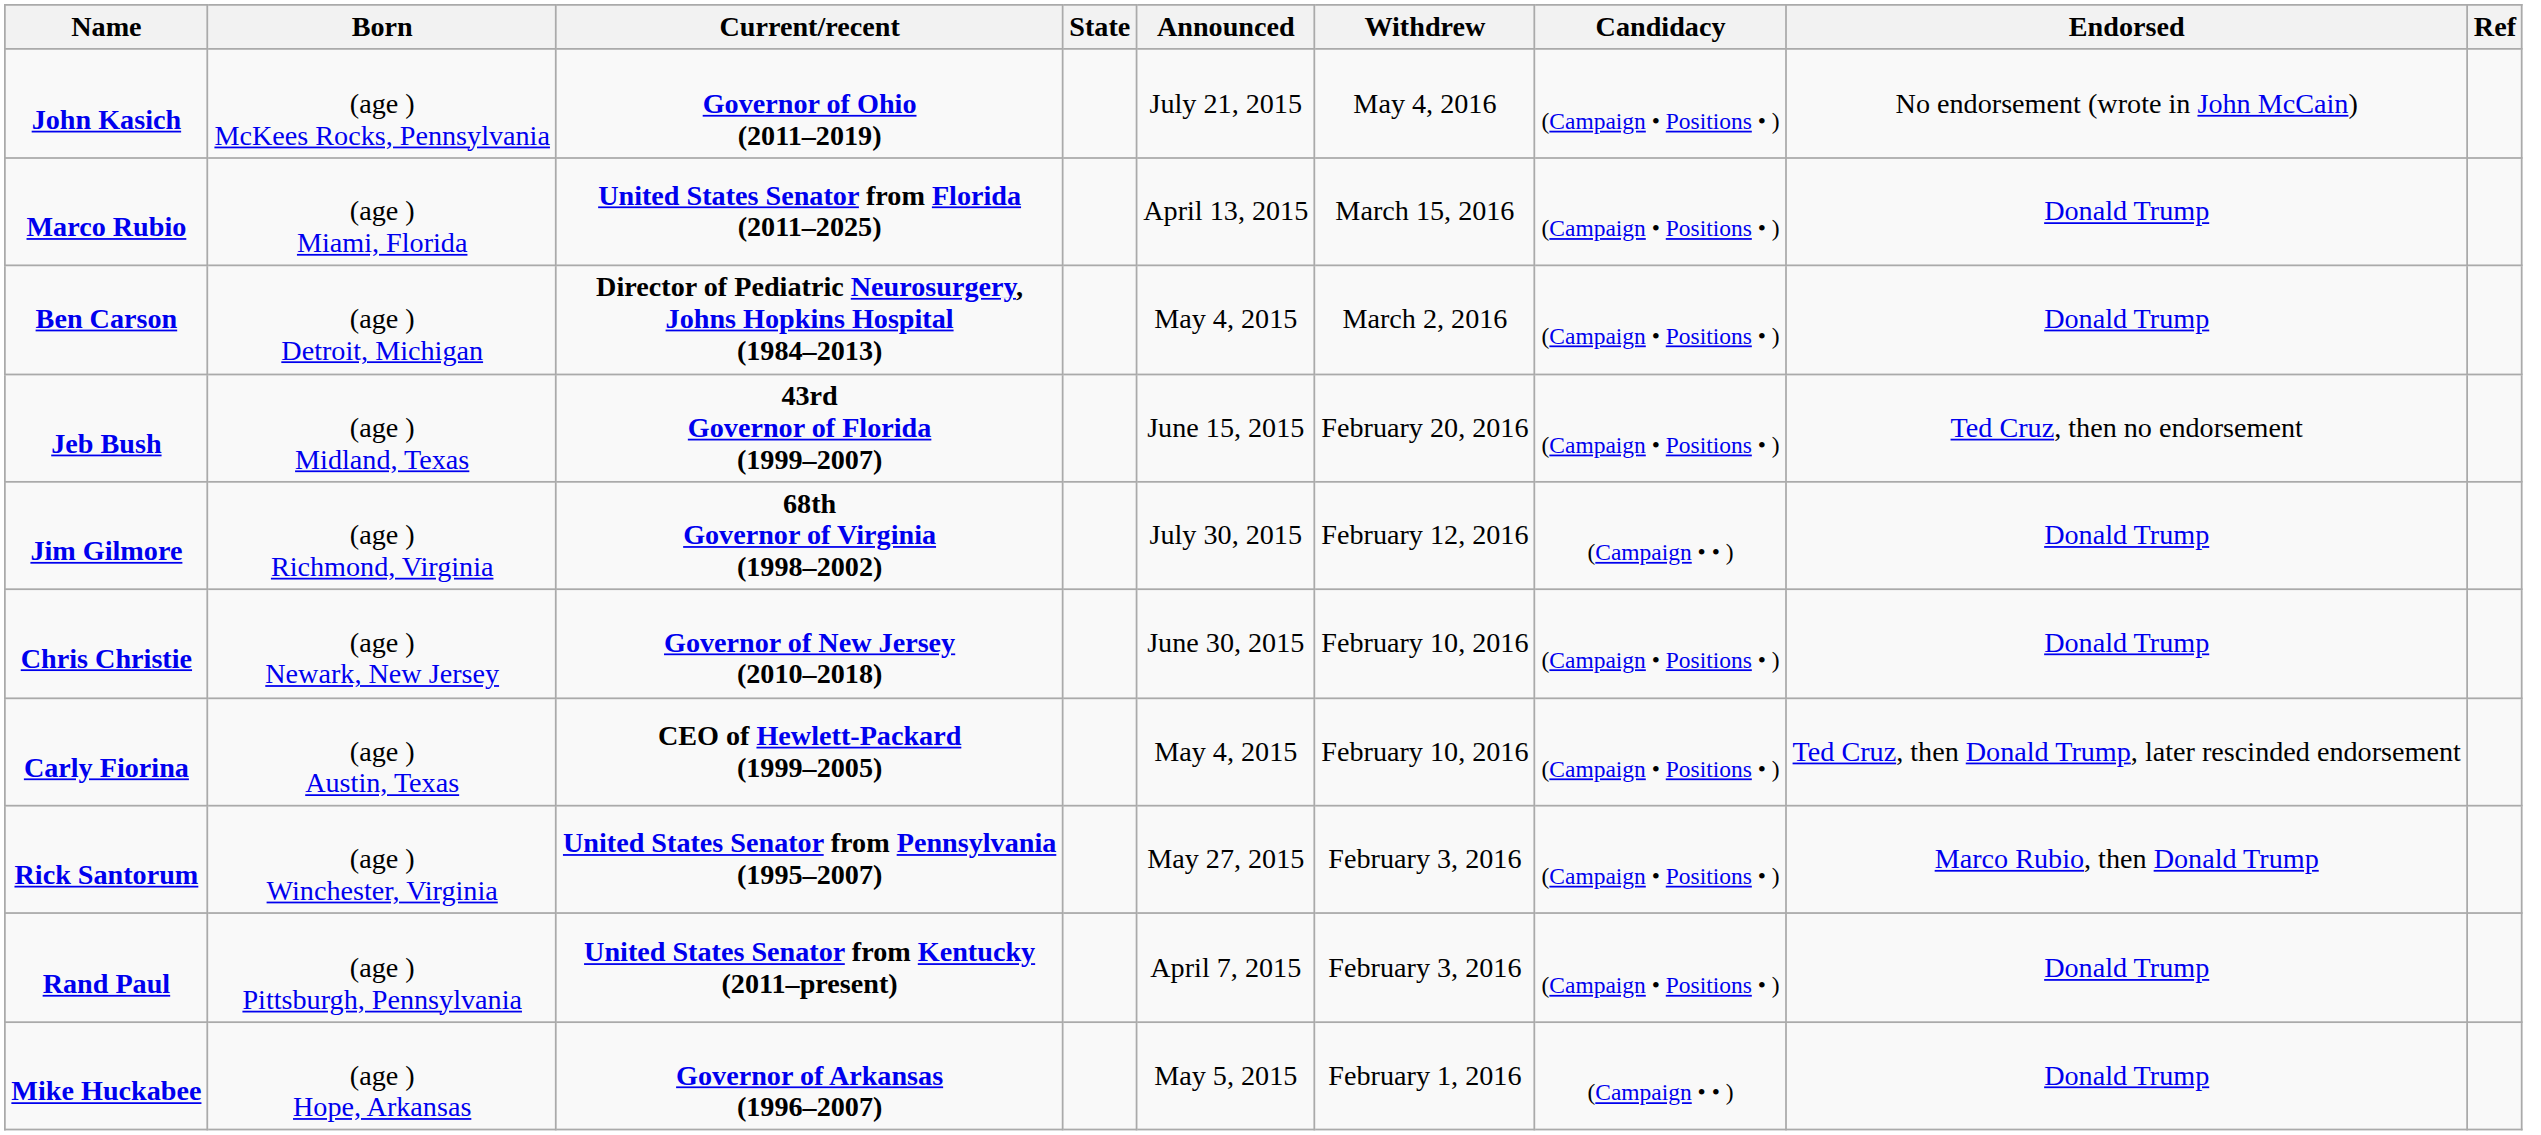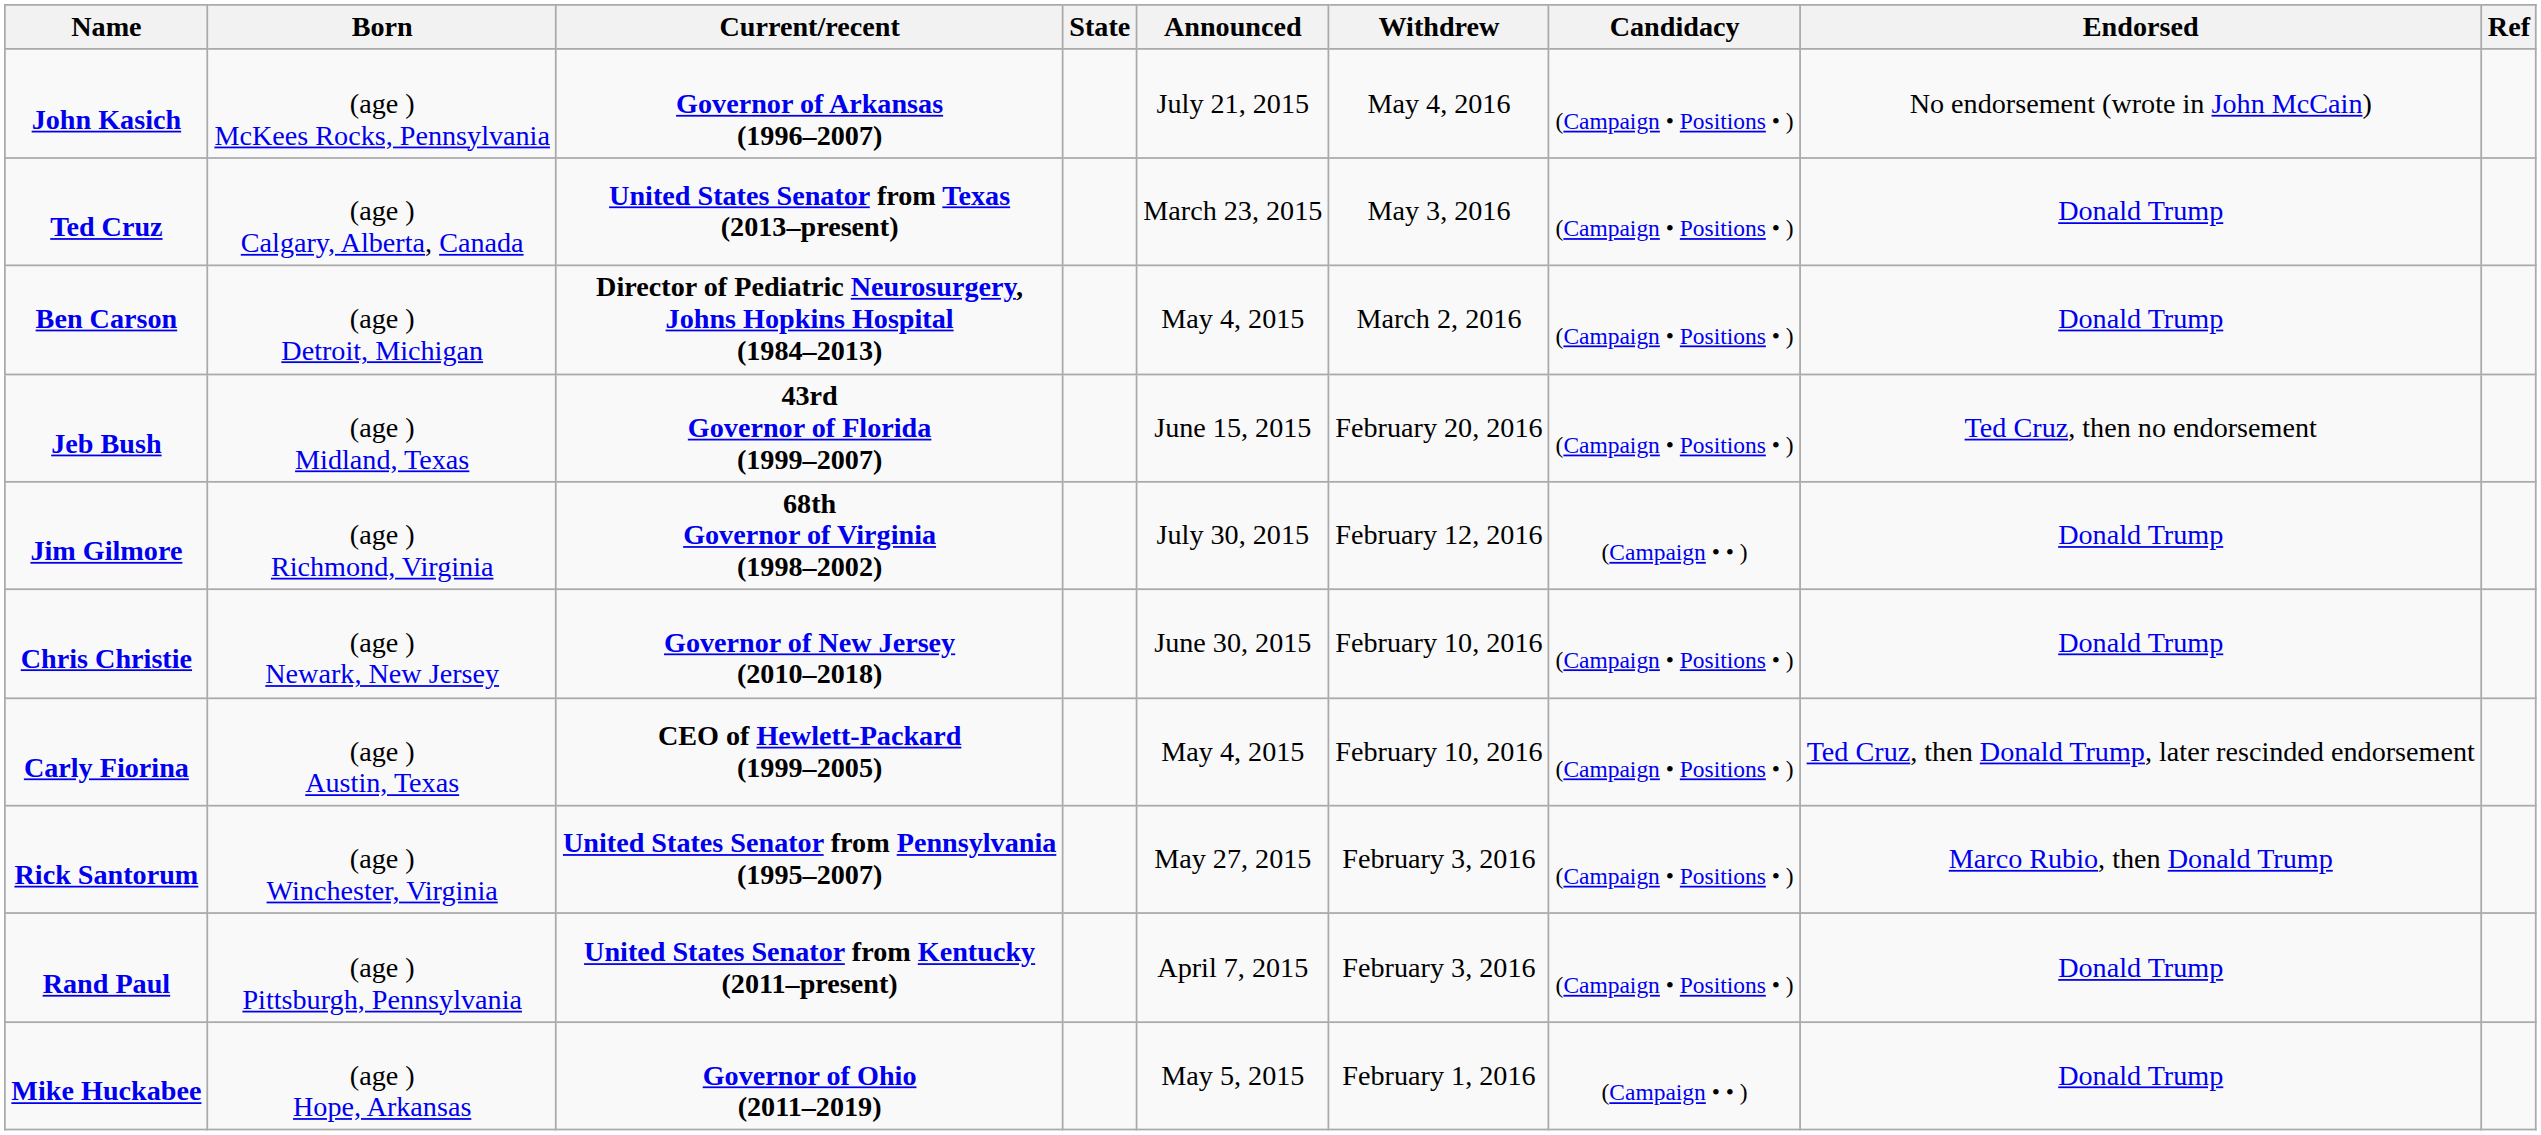John Kasich | Current/recent: Governor of Ohio (2011–2019) -> Governor of Arkansas (1996–2007)
+ row: Ted Cruz | (age ) Calgary, Alberta, Canada | United States Senator from Texas (2013–present) | March 23, 2015 | May 3, 2016 | (Campaign • Positions • ) | Donald Trump
- row: Marco Rubio | (age ) Miami, Florida | United States Senator from Florida (2011–2025) | April 13, 2015 | March 15, 2016 | (Campaign • Positions • ) | Donald Trump
Mike Huckabee | Current/recent: Governor of Arkansas (1996–2007) -> Governor of Ohio (2011–2019)
